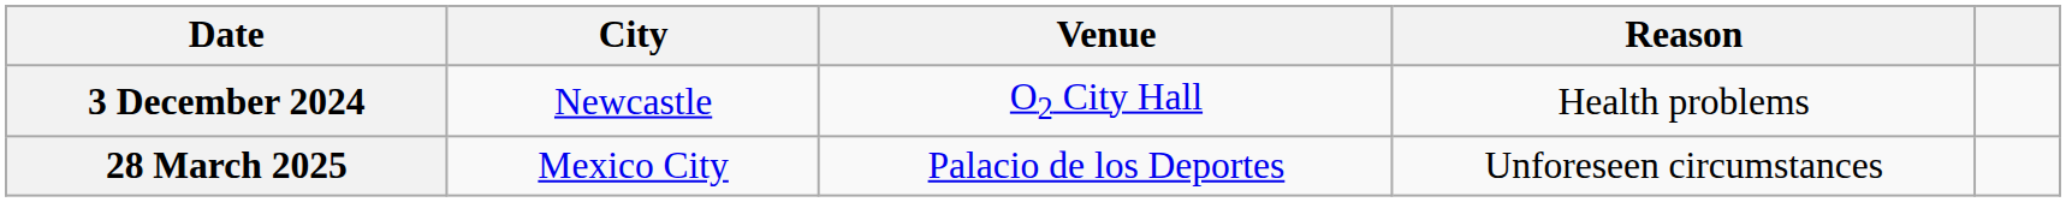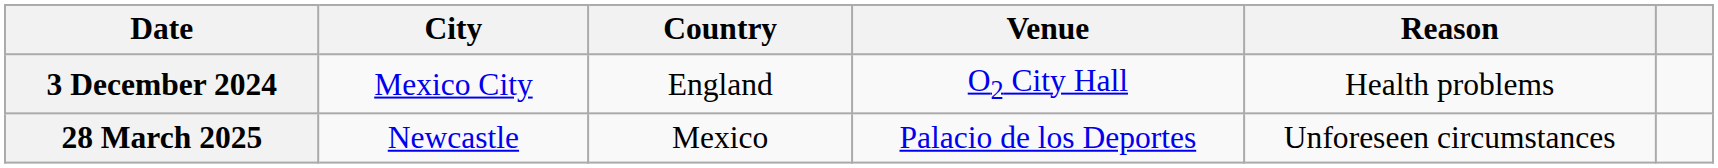+ column: Country | England | Mexico
3 December 2024 | City: Newcastle -> Mexico City
28 March 2025 | City: Mexico City -> Newcastle
